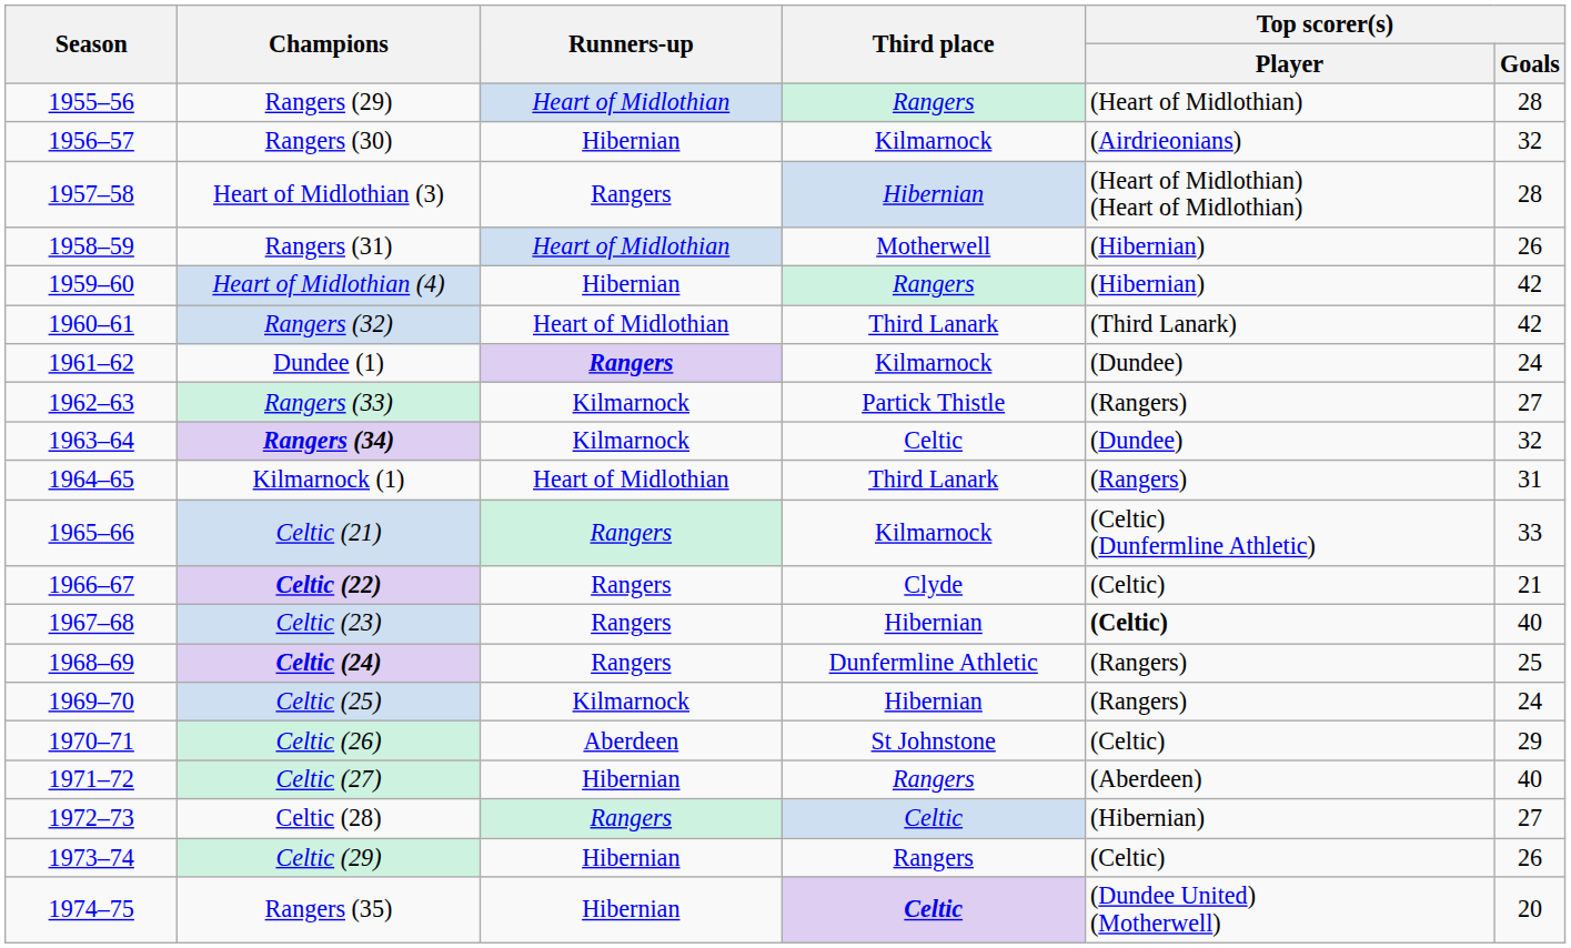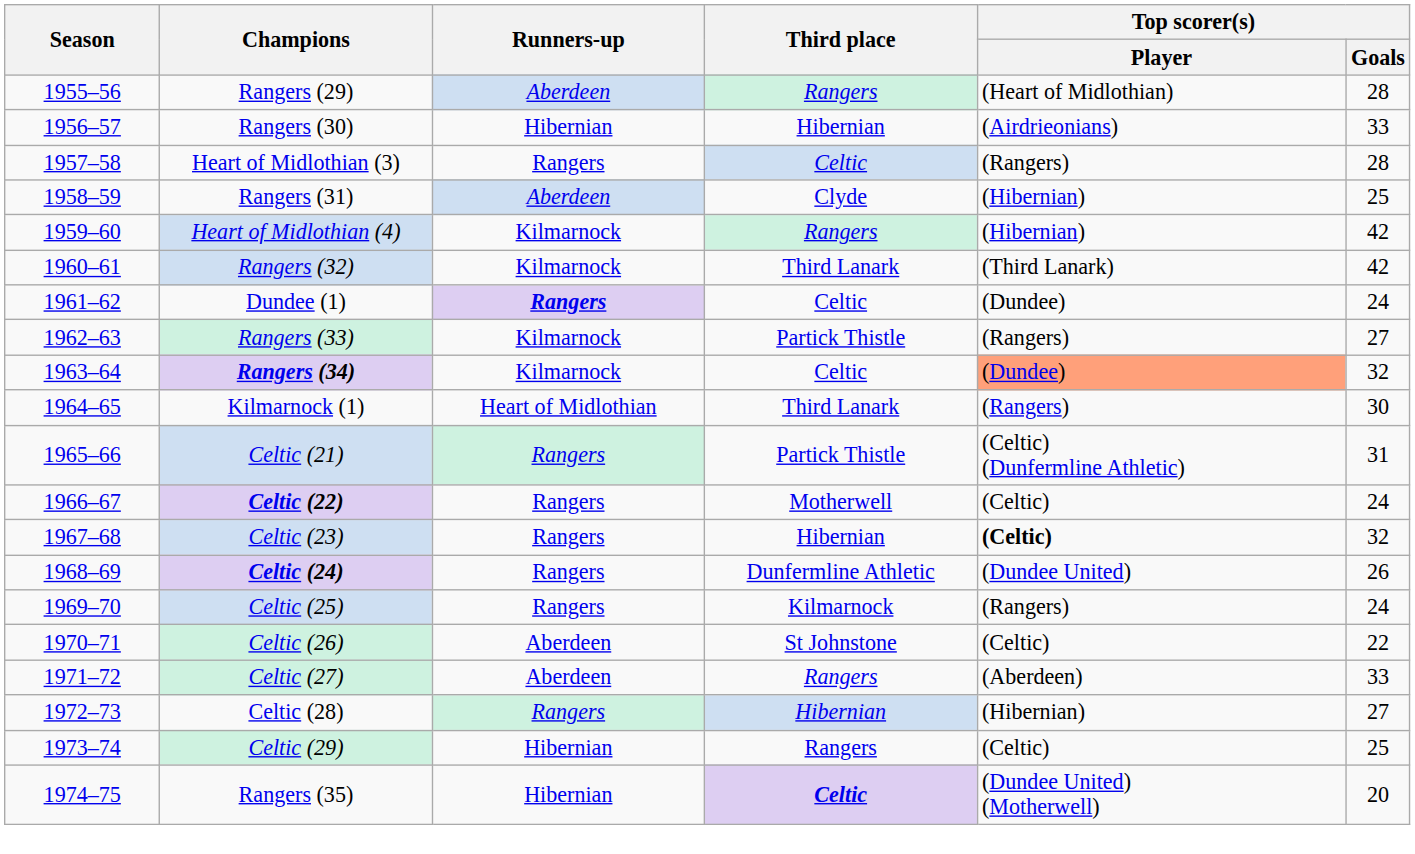Rangers (29) | Runners-up: Heart of Midlothian -> Aberdeen
Rangers (30) | Third place: Kilmarnock -> Hibernian
Rangers (30) | Top scorer(s) / Goals: 32 -> 33
Heart of Midlothian (3) | Third place: Hibernian -> Celtic
Heart of Midlothian (3) | Top scorer(s) / Player: (Heart of Midlothian) (Heart of Midlothian) -> (Rangers)
Rangers (31) | Runners-up: Heart of Midlothian -> Aberdeen
Rangers (31) | Third place: Motherwell -> Clyde
Rangers (31) | Top scorer(s) / Goals: 26 -> 25
Heart of Midlothian (4) | Runners-up: Hibernian -> Kilmarnock
Rangers (32) | Runners-up: Heart of Midlothian -> Kilmarnock
Dundee (1) | Third place: Kilmarnock -> Celtic
Rangers (34) | Top scorer(s) / Player: no background -> lightsalmon background
Kilmarnock (1) | Top scorer(s) / Goals: 31 -> 30
Celtic (21) | Third place: Kilmarnock -> Partick Thistle
Celtic (21) | Top scorer(s) / Goals: 33 -> 31
Celtic (22) | Third place: Clyde -> Motherwell
Celtic (22) | Top scorer(s) / Goals: 21 -> 24
Celtic (23) | Top scorer(s) / Goals: 40 -> 32
Celtic (24) | Top scorer(s) / Player: (Rangers) -> (Dundee United)
Celtic (24) | Top scorer(s) / Goals: 25 -> 26
Celtic (25) | Runners-up: Kilmarnock -> Rangers
Celtic (25) | Third place: Hibernian -> Kilmarnock
Celtic (26) | Top scorer(s) / Goals: 29 -> 22
Celtic (27) | Runners-up: Hibernian -> Aberdeen
Celtic (27) | Top scorer(s) / Goals: 40 -> 33
Celtic (28) | Third place: Celtic -> Hibernian
Celtic (29) | Top scorer(s) / Goals: 26 -> 25
